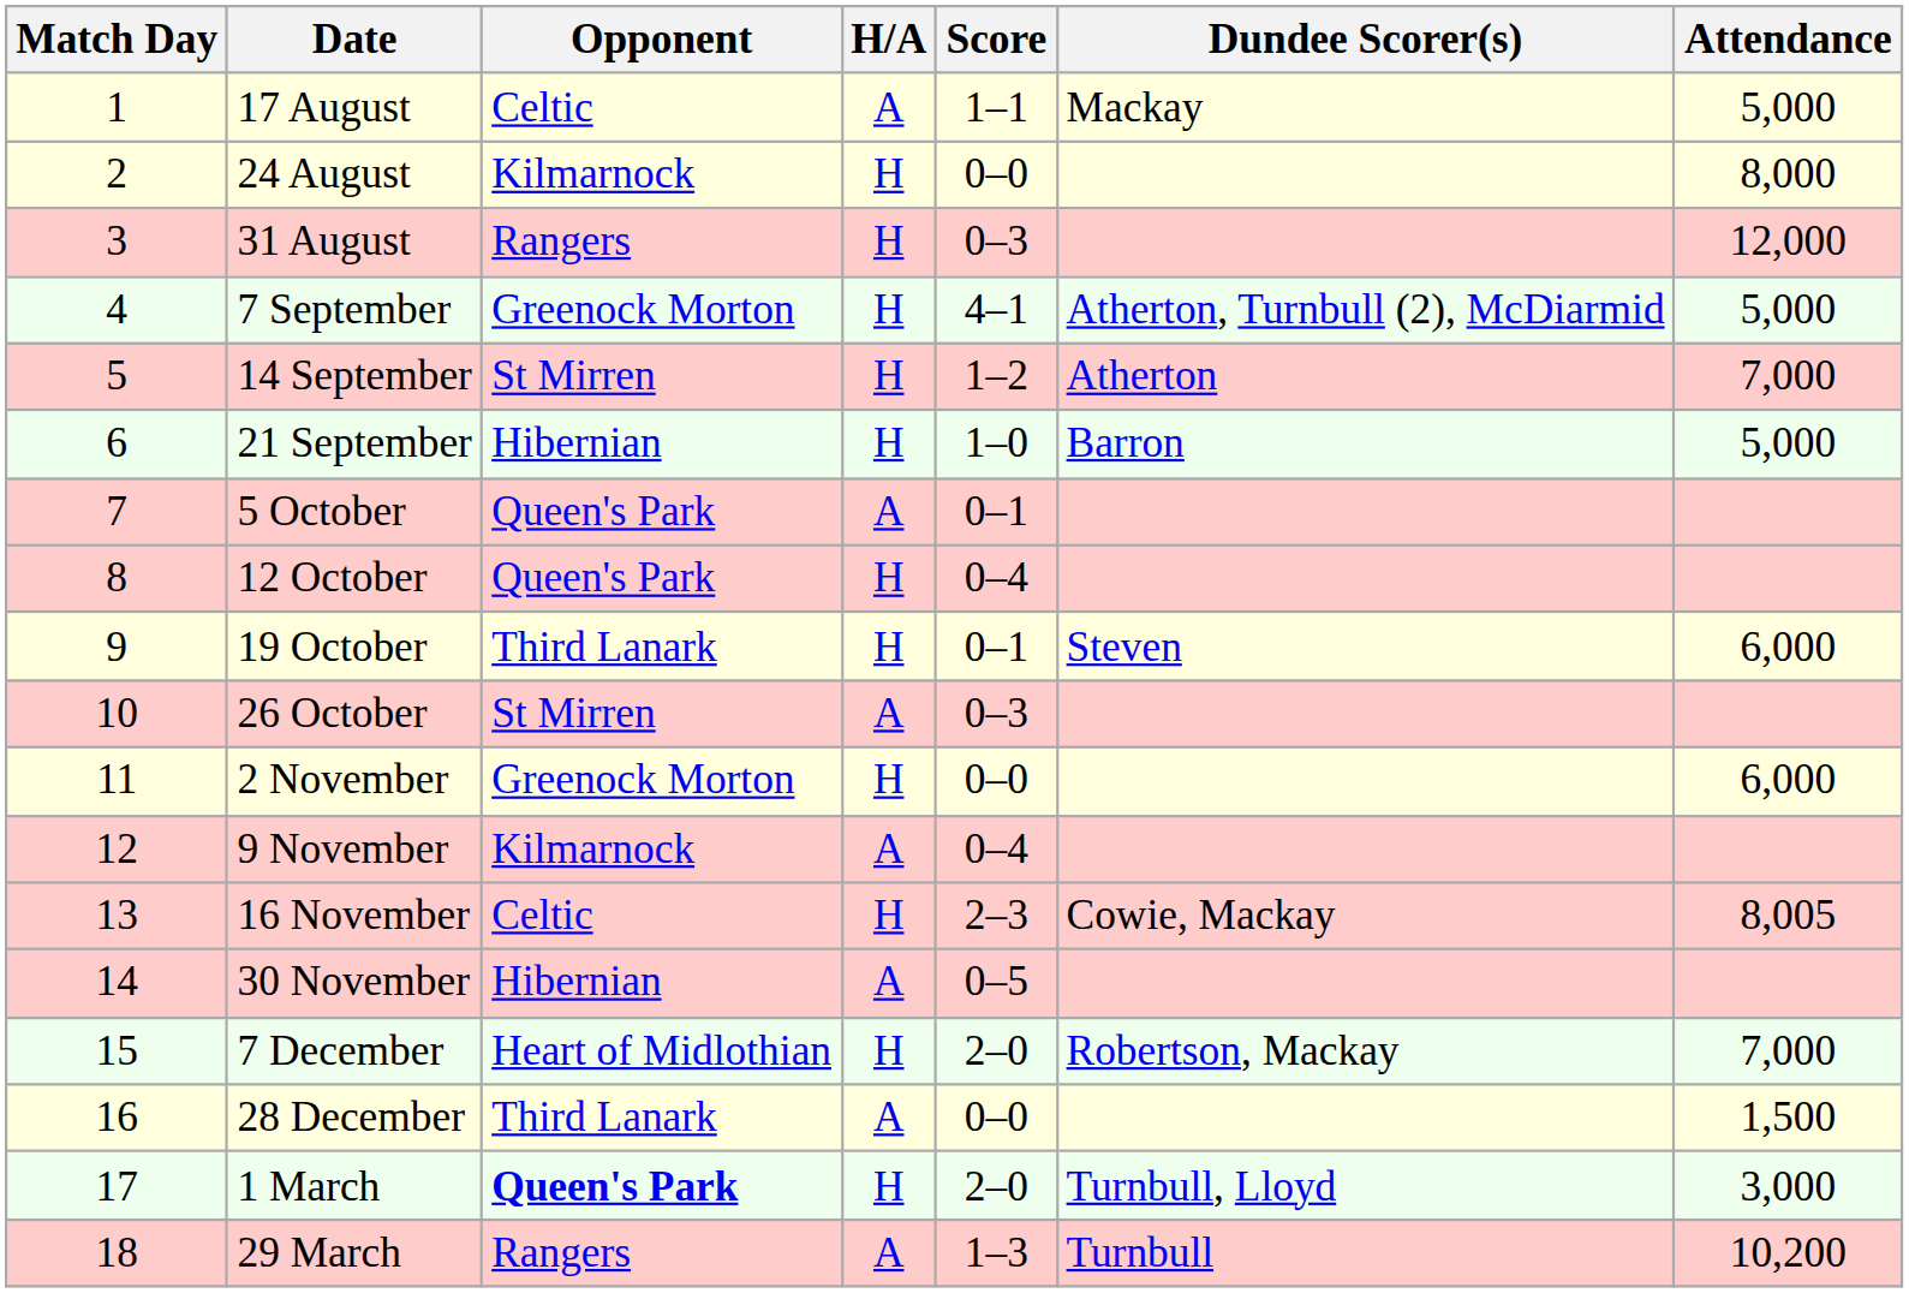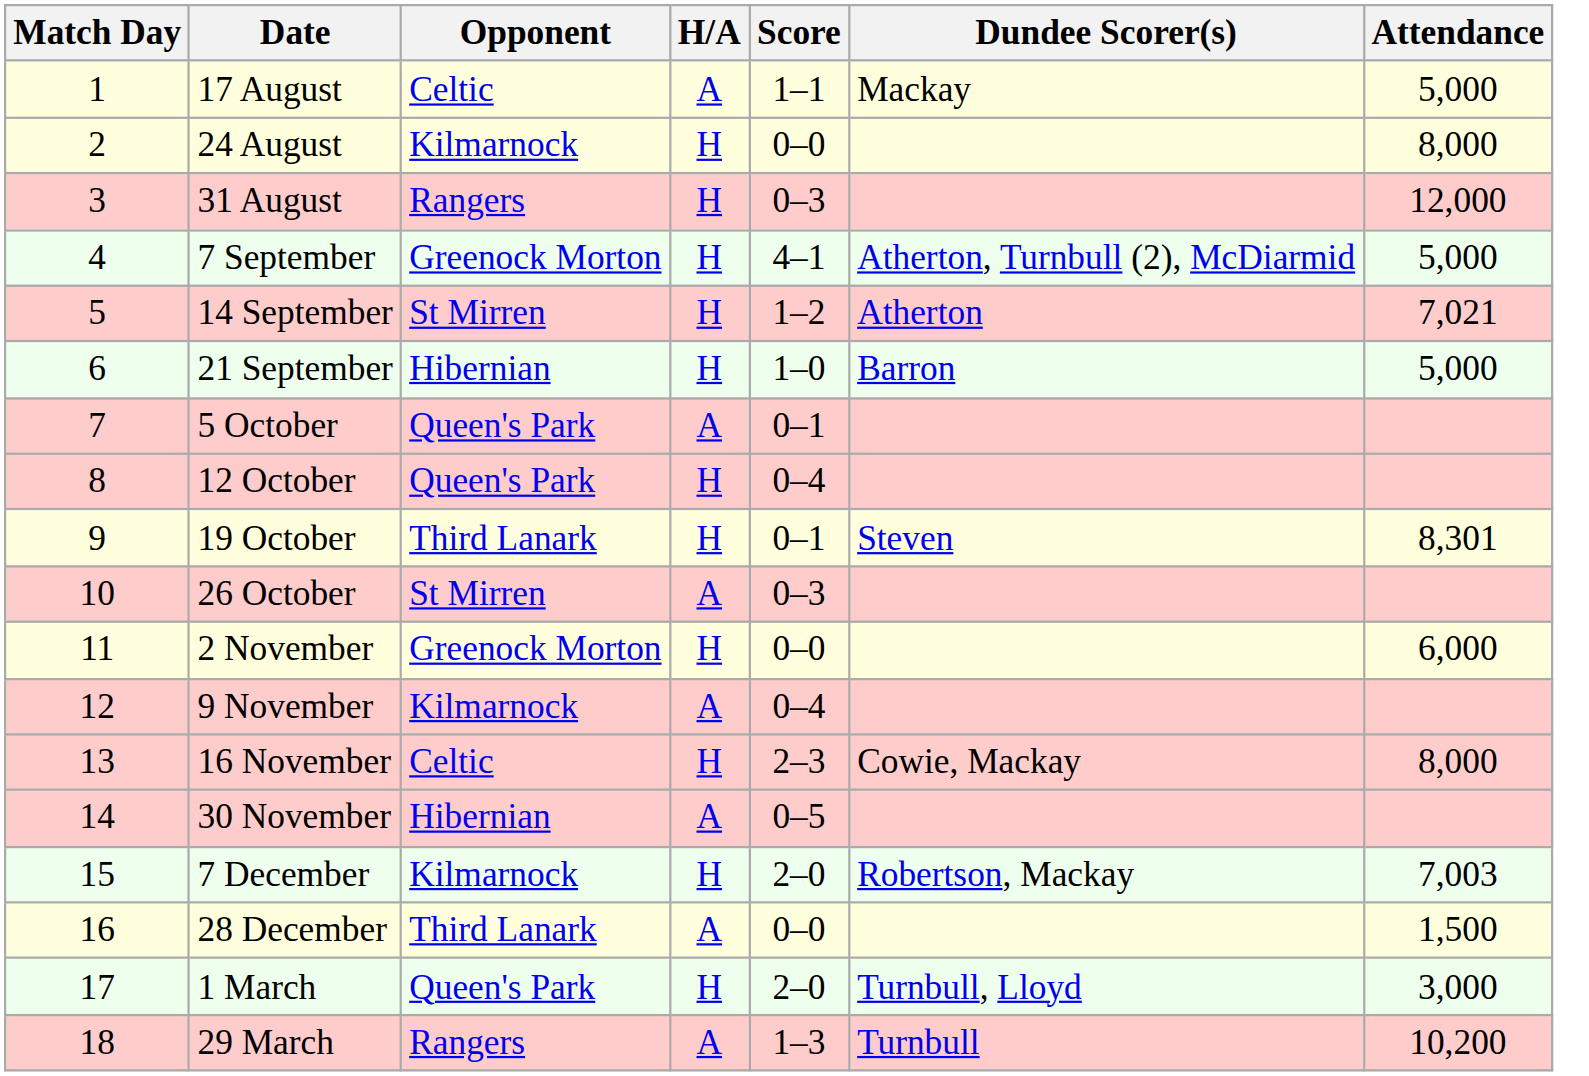14 September | Attendance: 7,000 -> 7,021
19 October | Attendance: 6,000 -> 8,301
16 November | Attendance: 8,005 -> 8,000
7 December | Opponent: Heart of Midlothian -> Kilmarnock
7 December | Attendance: 7,000 -> 7,003
1 March | Opponent: bold -> normal
